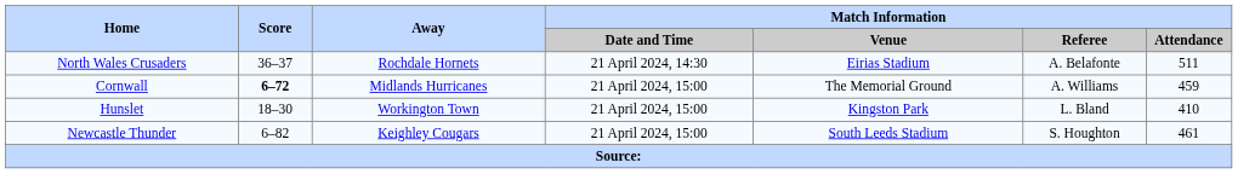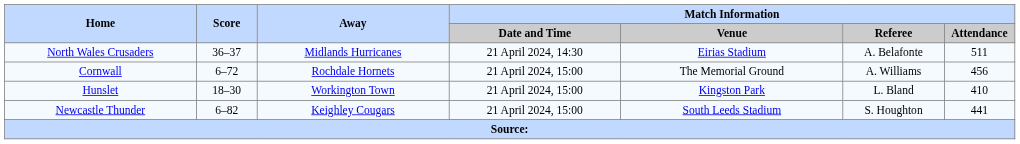North Wales Crusaders | Away: Rochdale Hornets -> Midlands Hurricanes
Cornwall | Score: bold -> normal
Cornwall | Away: Midlands Hurricanes -> Rochdale Hornets
Cornwall | Match Information / Attendance: 459 -> 456
Newcastle Thunder | Match Information / Attendance: 461 -> 441
